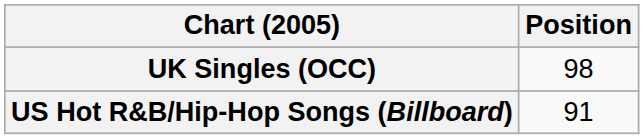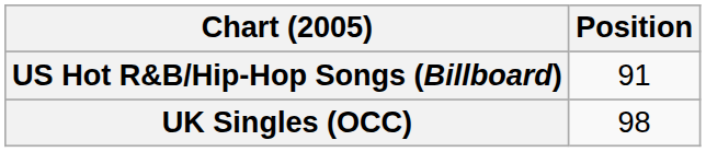rows swapped: UK Singles (OCC) <-> US Hot R&B/Hip-Hop Songs (Billboard)
